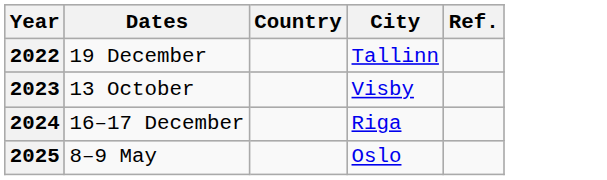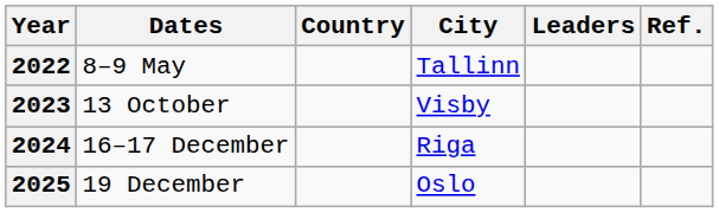+ column: Leaders
2022 | Dates: 19 December -> 8–9 May
2025 | Dates: 8–9 May -> 19 December
